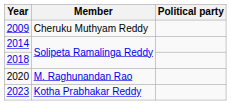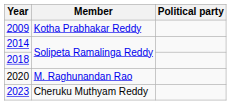2009 | Member: Cheruku Muthyam Reddy -> Kotha Prabhakar Reddy
2023 | Member: Kotha Prabhakar Reddy -> Cheruku Muthyam Reddy
